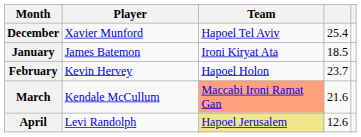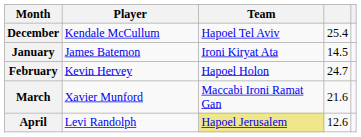December | Player: Xavier Munford -> Kendale McCullum
January | column 4: 18.5 -> 14.5
February | column 4: 23.7 -> 24.7
March | Player: Kendale McCullum -> Xavier Munford
March | Team: lightsalmon background -> no background
